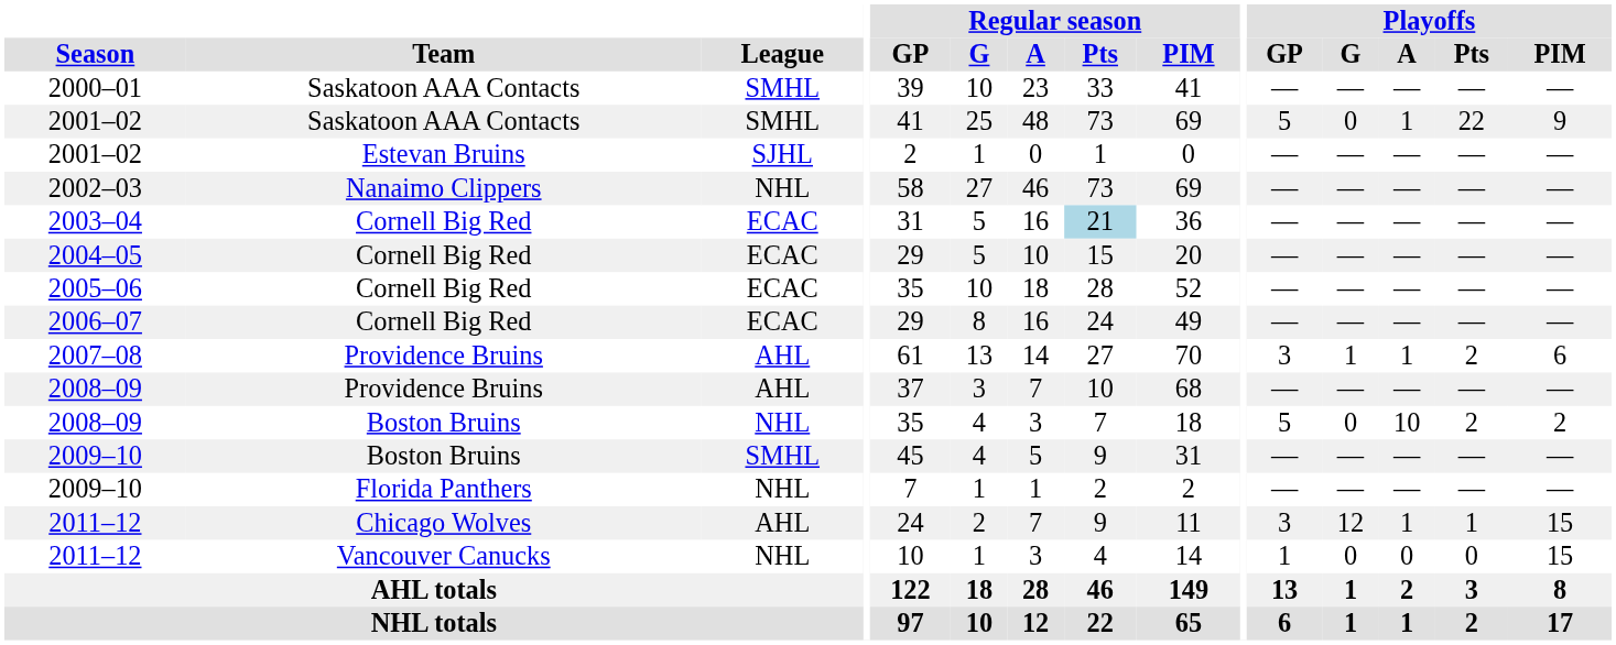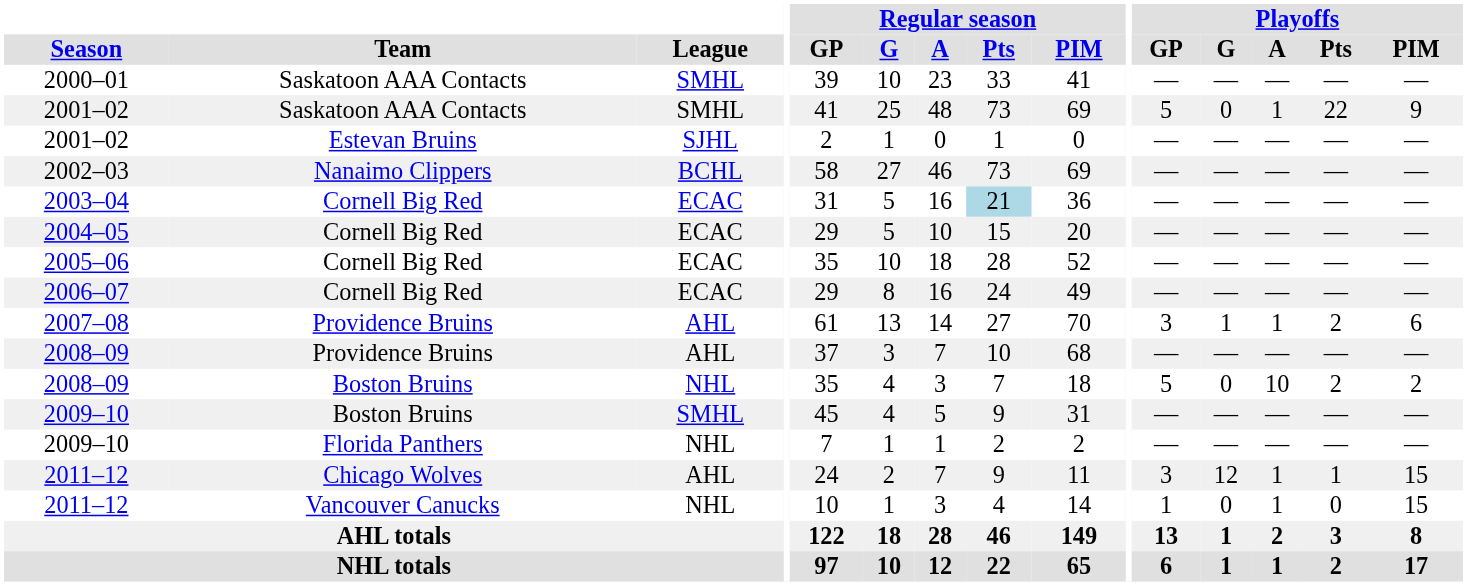2002–03 | League: NHL -> BCHL
2011–12 / Vancouver Canucks | Playoffs / A: 0 -> 1
